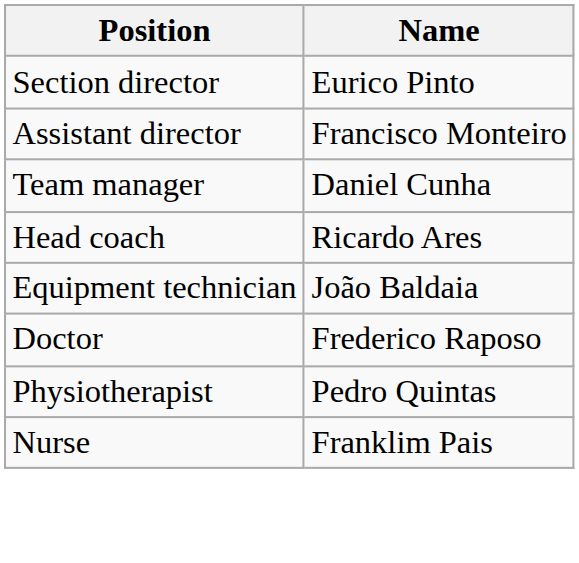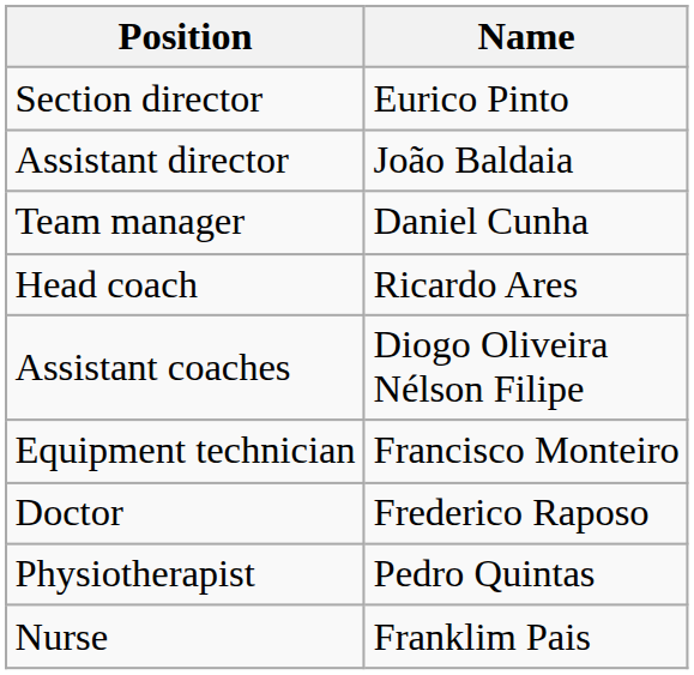Assistant director | Name: Francisco Monteiro -> João Baldaia
+ row: Assistant coaches | Diogo Oliveira Nélson Filipe
Equipment technician | Name: João Baldaia -> Francisco Monteiro
